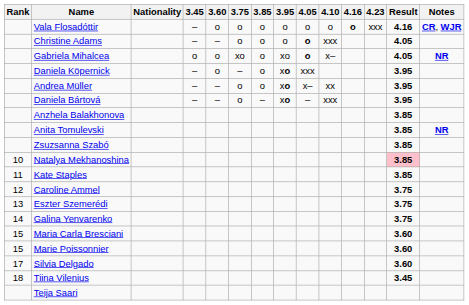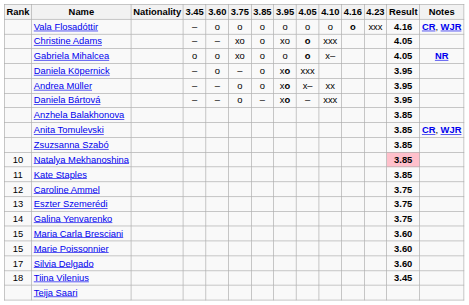Christine Adams | 3.75: o -> xo
Christine Adams | 3.95: o -> xo
Gabriela Mihalcea | 3.95: xo -> o
Anita Tomulevski | Notes: NR -> CR, WJR
